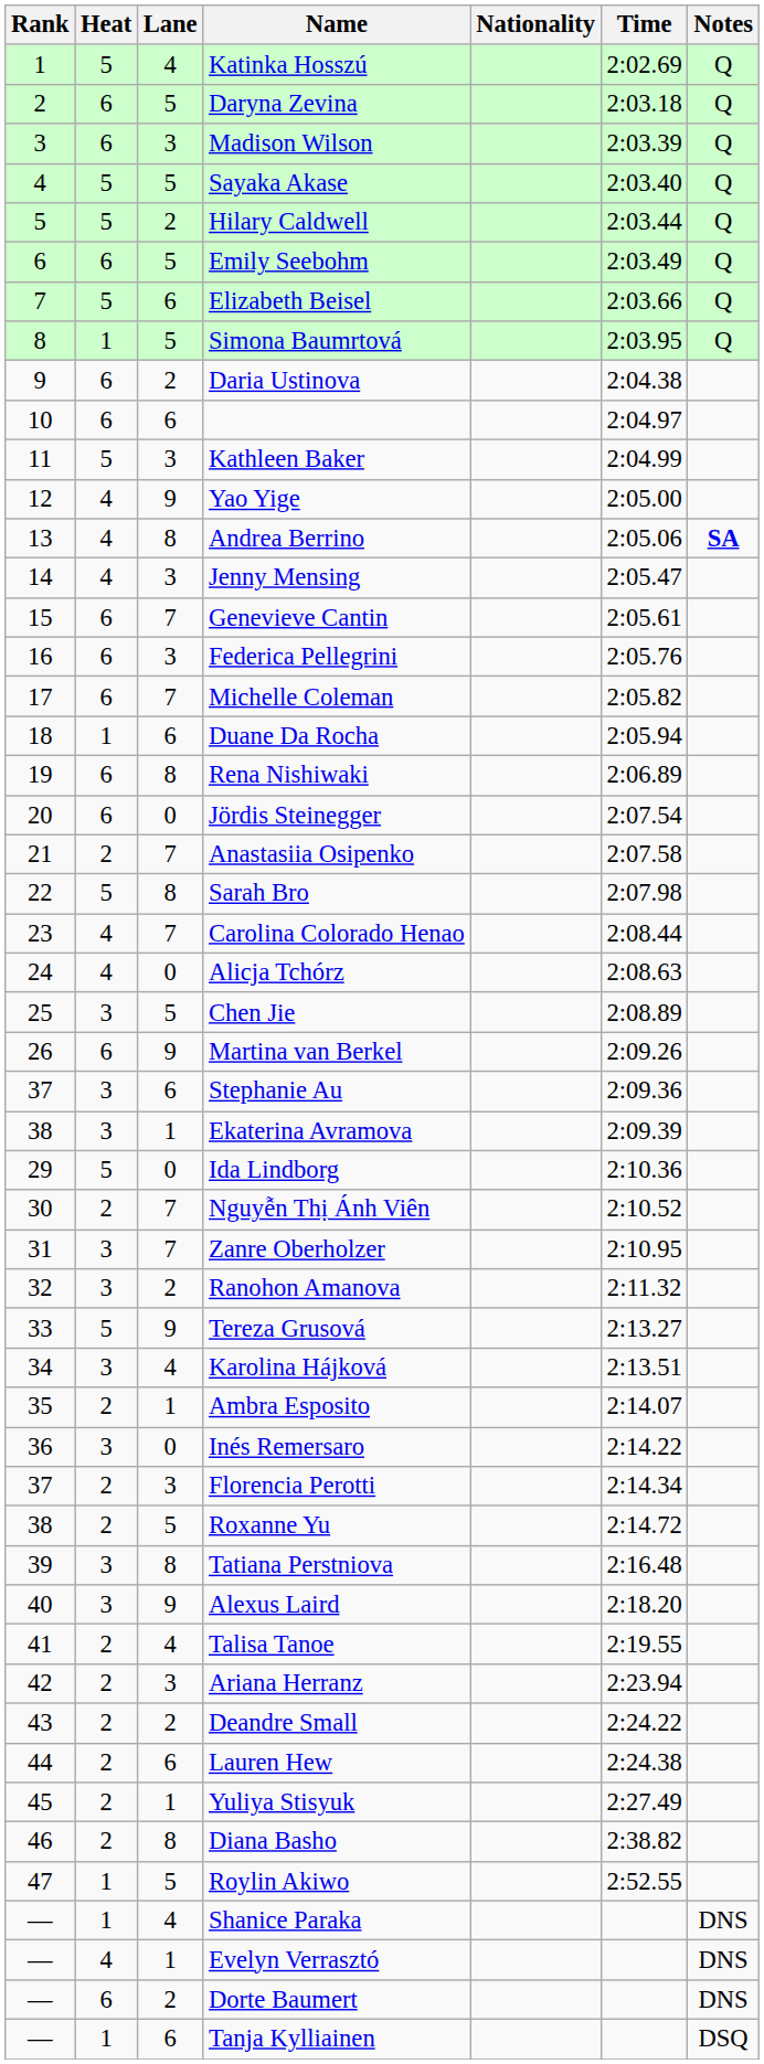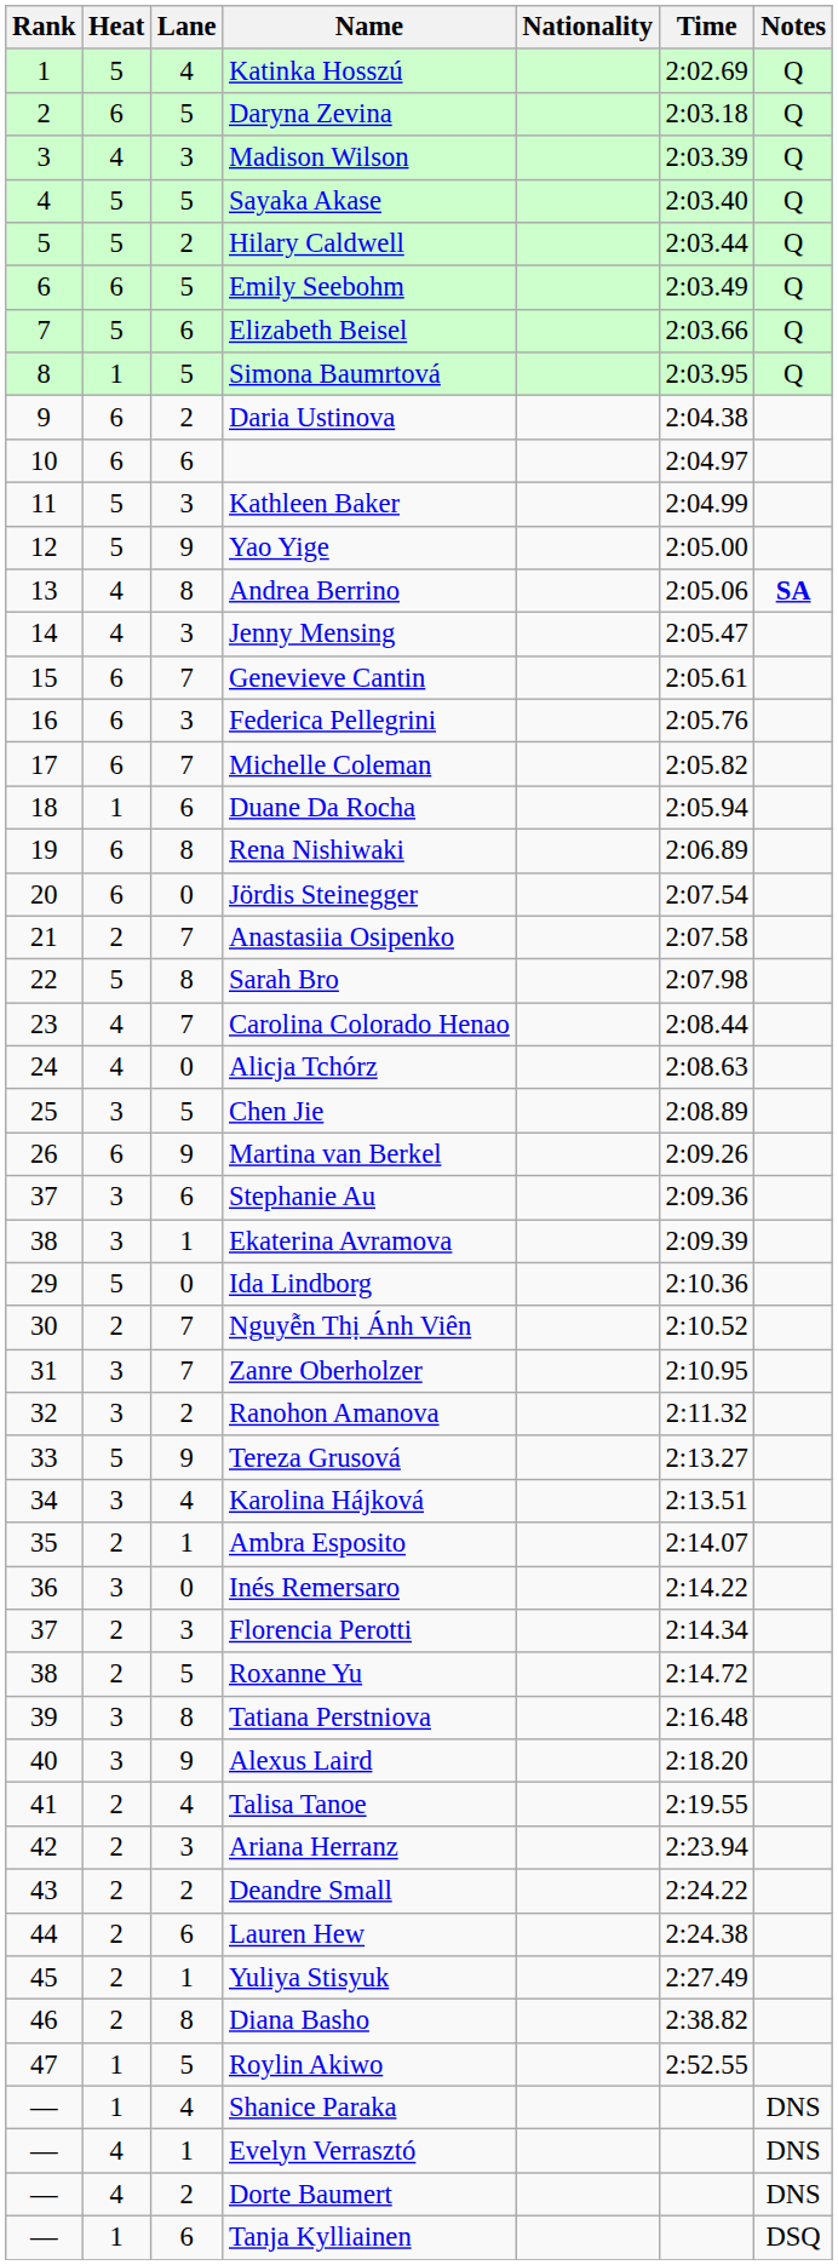Madison Wilson | Heat: 6 -> 4
Yao Yige | Heat: 4 -> 5
Dorte Baumert | Heat: 6 -> 4
